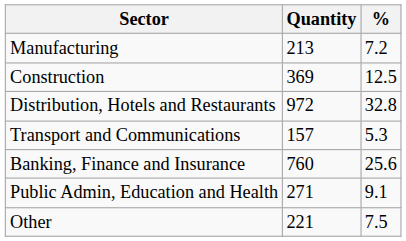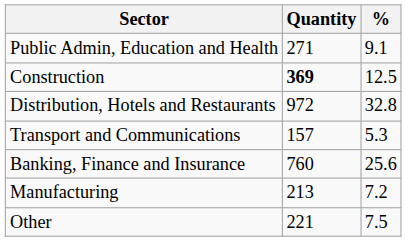rows swapped: Manufacturing <-> Public Admin, Education and Health
Construction | Quantity: normal -> bold
